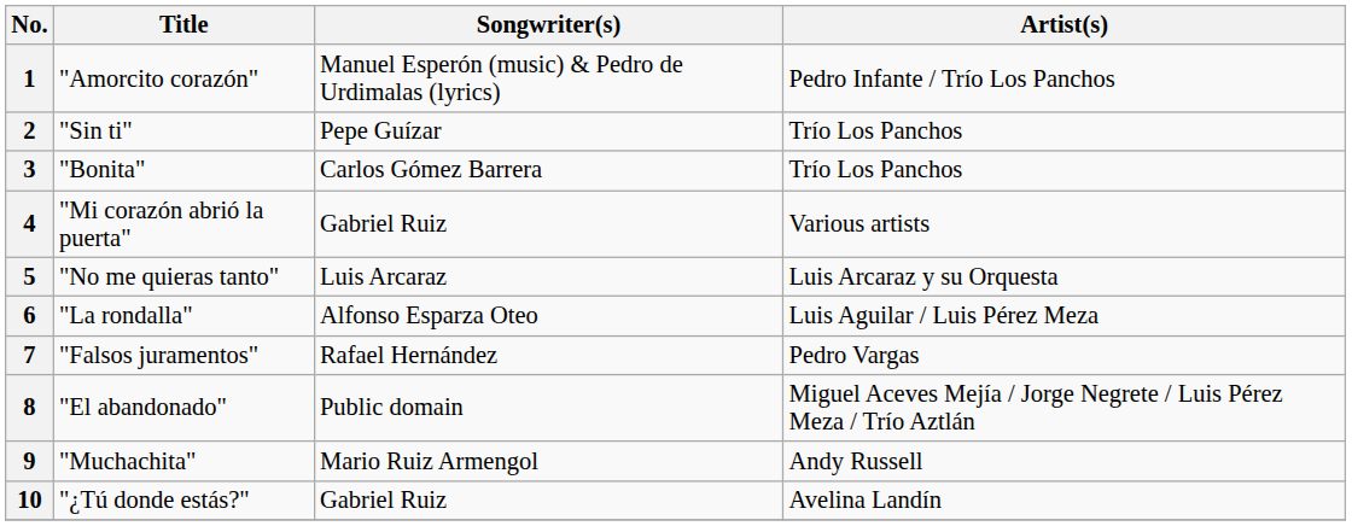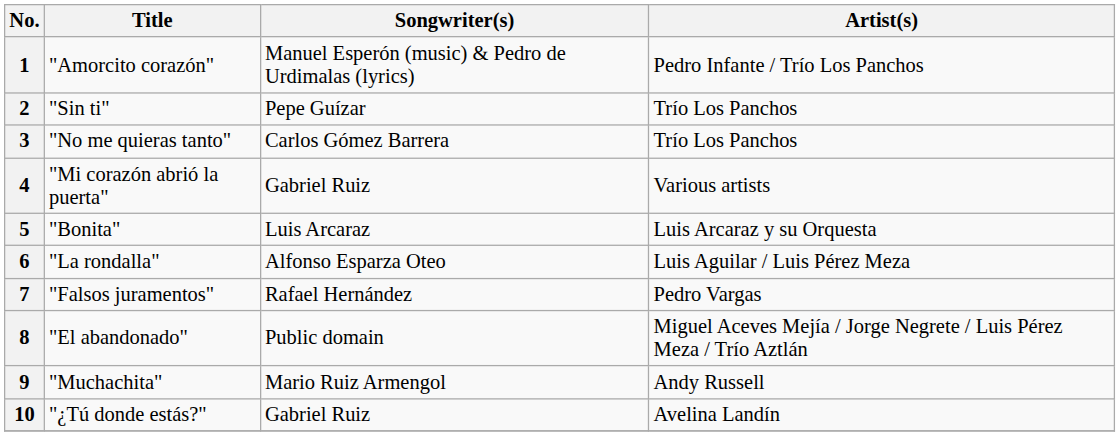3 | Title: "Bonita" -> "No me quieras tanto"
5 | Title: "No me quieras tanto" -> "Bonita"
